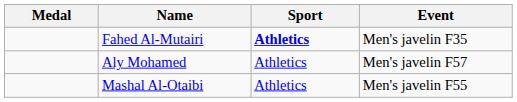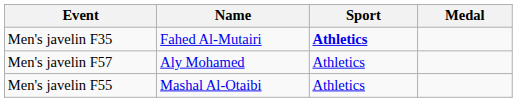columns swapped: Medal <-> Event
